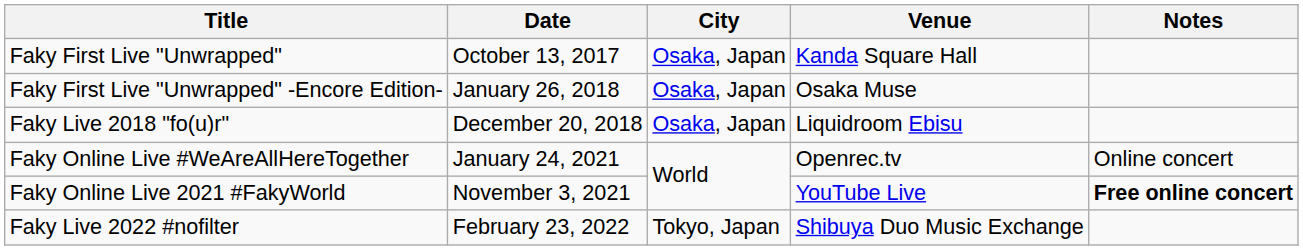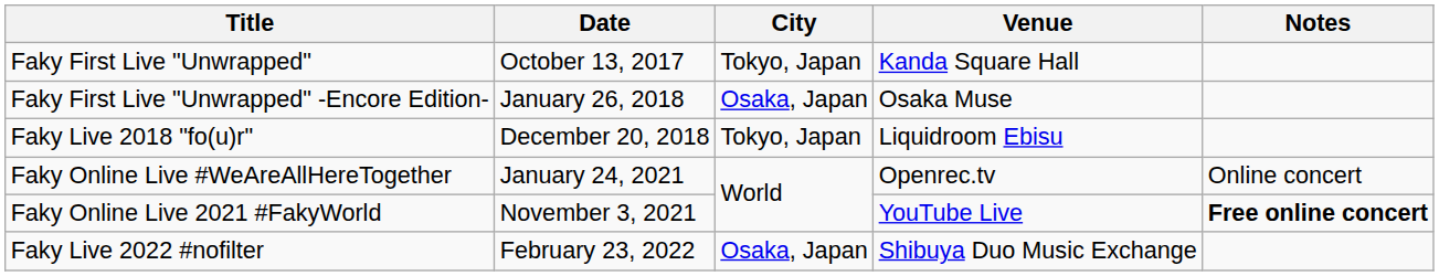Faky First Live "Unwrapped" | City: Osaka, Japan -> Tokyo, Japan
Faky Live 2018 "fo(u)r" | City: Osaka, Japan -> Tokyo, Japan
Faky Live 2022 #nofilter | City: Tokyo, Japan -> Osaka, Japan
